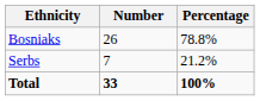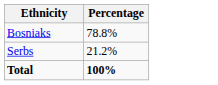- column: Number | 26 | 7 | 33
